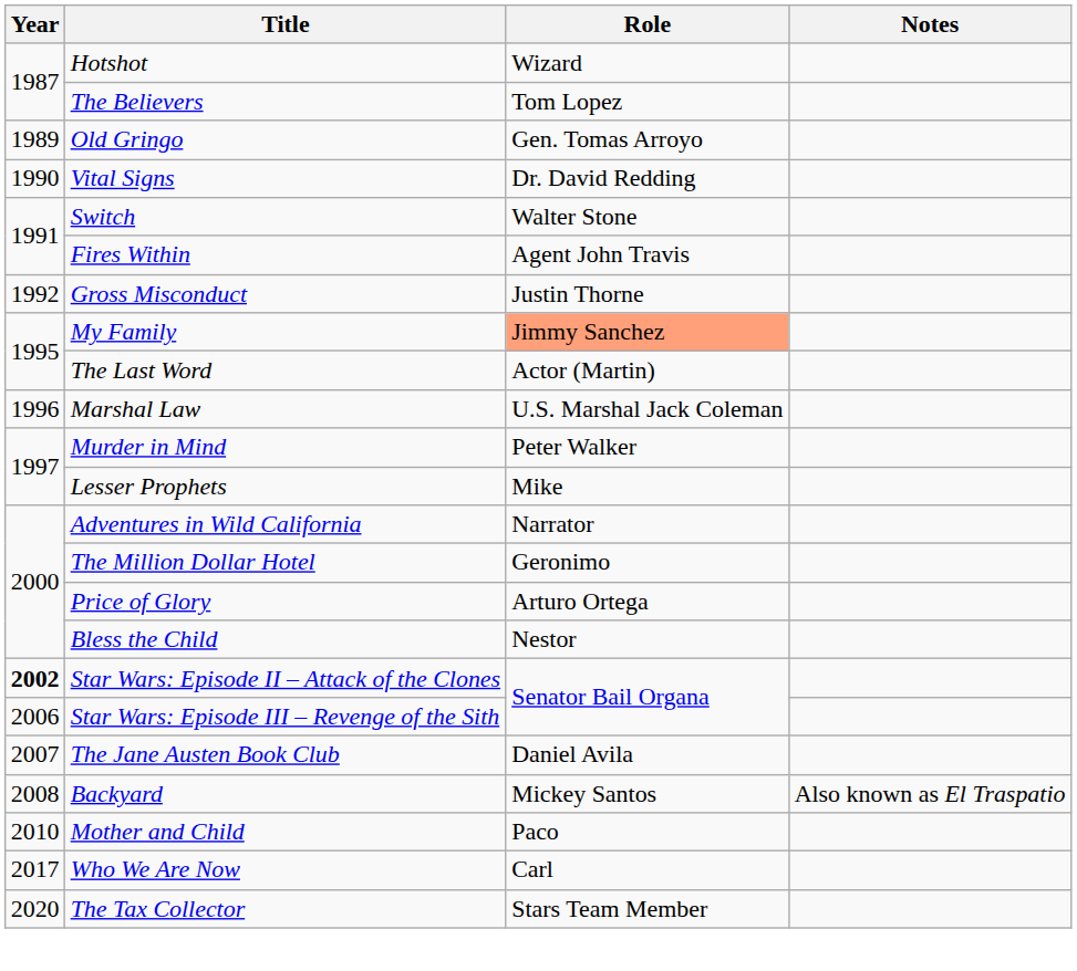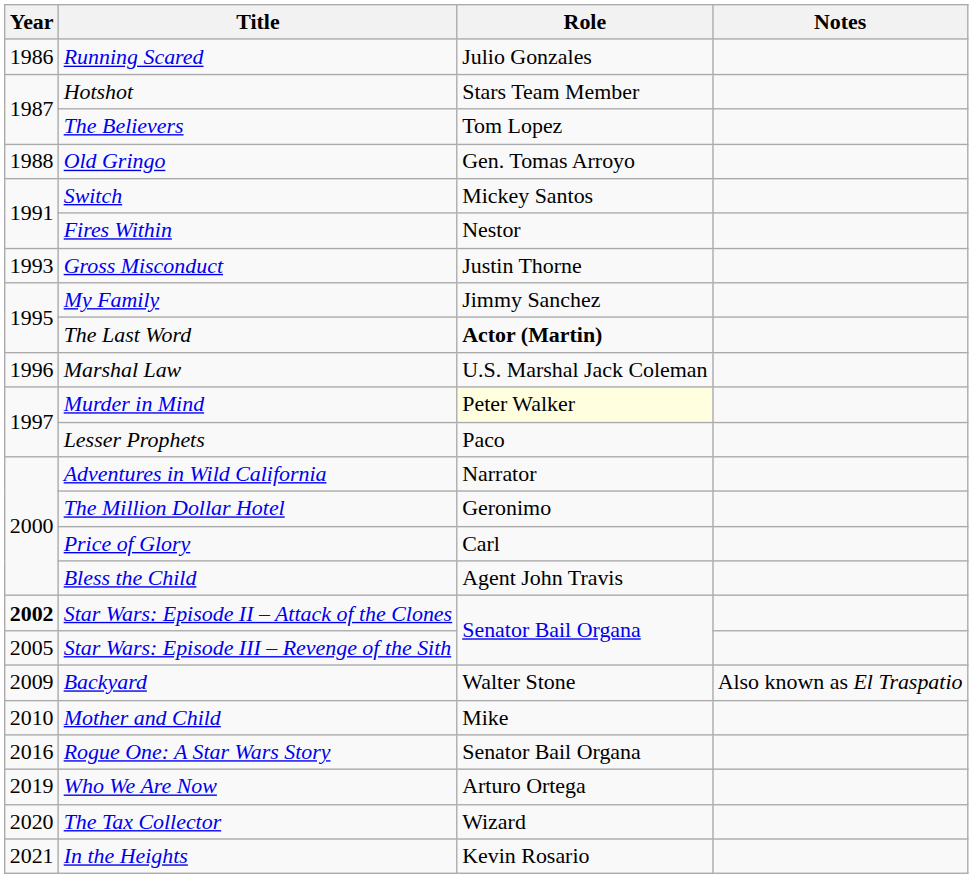+ row: 1986 | Running Scared | Julio Gonzales
Hotshot | Role: Wizard -> Stars Team Member
Old Gringo | Year: 1989 -> 1988
- row: 1990 | Vital Signs | Dr. David Redding
Switch | Role: Walter Stone -> Mickey Santos
Fires Within | Role: Agent John Travis -> Nestor
Gross Misconduct | Year: 1992 -> 1993
My Family | Role: lightsalmon background -> no background
The Last Word | Role: normal -> bold
Murder in Mind | Role: no background -> lightyellow background
Lesser Prophets | Role: Mike -> Paco
Price of Glory | Role: Arturo Ortega -> Carl
Bless the Child | Role: Nestor -> Agent John Travis
Star Wars: Episode III – Revenge of the Sith | Year: 2006 -> 2005
- row: 2007 | The Jane Austen Book Club | Daniel Avila
Backyard | Year: 2008 -> 2009
Backyard | Role: Mickey Santos -> Walter Stone
Mother and Child | Role: Paco -> Mike
+ row: 2016 | Rogue One: A Star Wars Story | Senator Bail Organa
Who We Are Now | Year: 2017 -> 2019
Who We Are Now | Role: Carl -> Arturo Ortega
The Tax Collector | Role: Stars Team Member -> Wizard
+ row: 2021 | In the Heights | Kevin Rosario
